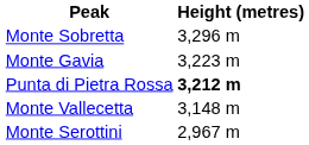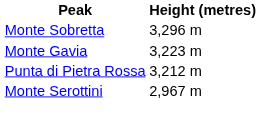Punta di Pietra Rossa | Height (metres): bold -> normal
- row: Monte Vallecetta | 3,148 m
